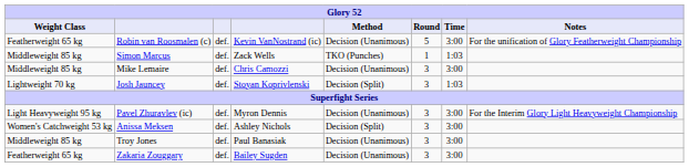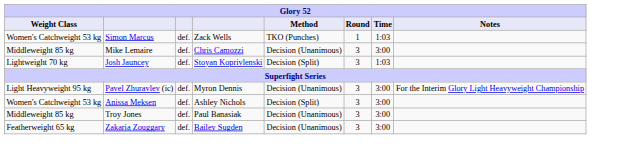- row: Featherweight 65 kg | Robin van Roosmalen (c) | def. | Kevin VanNostrand (ic) | Decision (Unanimous) | 5 | 3:00 | For the unification of Glory Featherweight Championship
Simon Marcus | Weight Class: Middleweight 85 kg -> Women's Catchweight 53 kg
